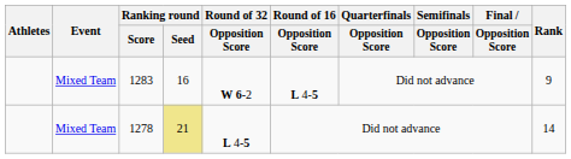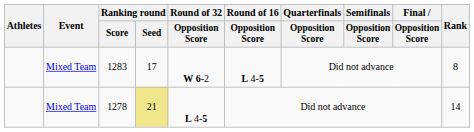1283 | Ranking round / Seed: 16 -> 17
1283 | Rank: 9 -> 8
